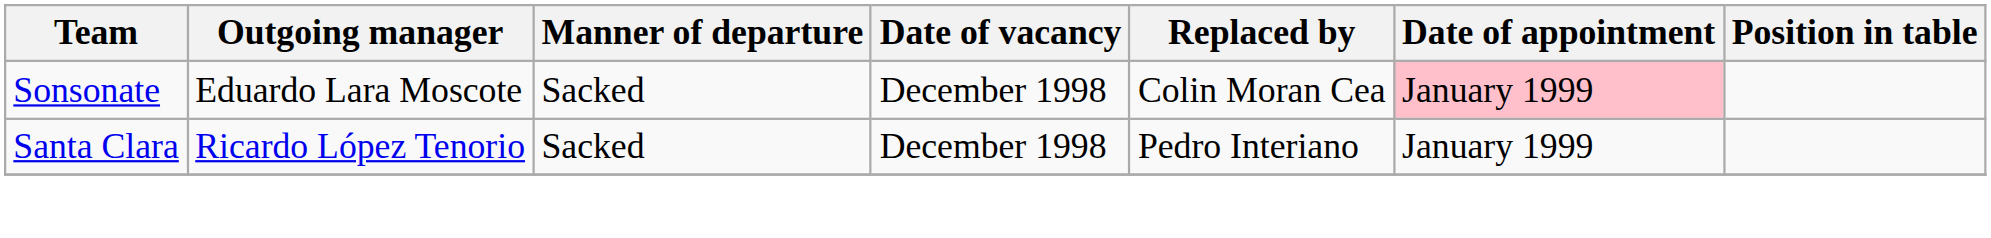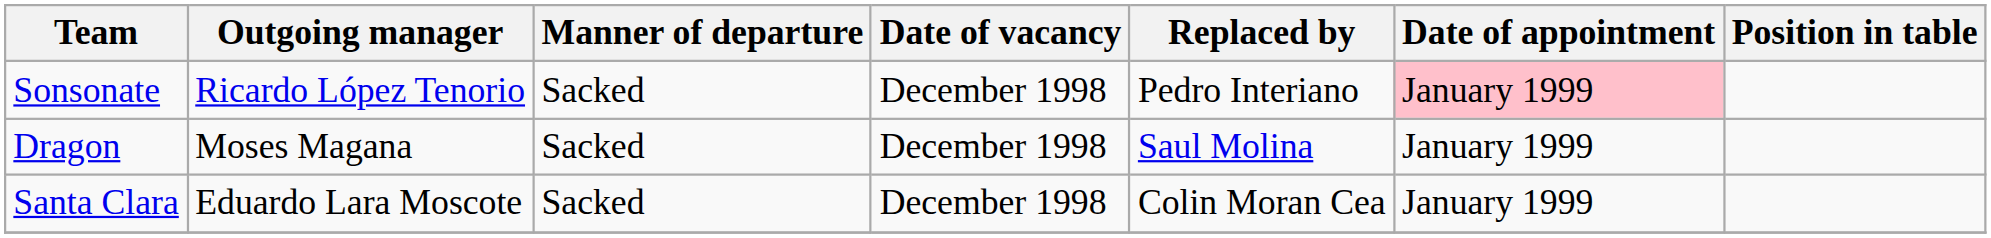Sonsonate | Outgoing manager: Eduardo Lara Moscote -> Ricardo López Tenorio
Sonsonate | Replaced by: Colin Moran Cea -> Pedro Interiano
+ row: Dragon | Moses Magana | Sacked | December 1998 | Saul Molina | January 1999
Santa Clara | Outgoing manager: Ricardo López Tenorio -> Eduardo Lara Moscote
Santa Clara | Replaced by: Pedro Interiano -> Colin Moran Cea
